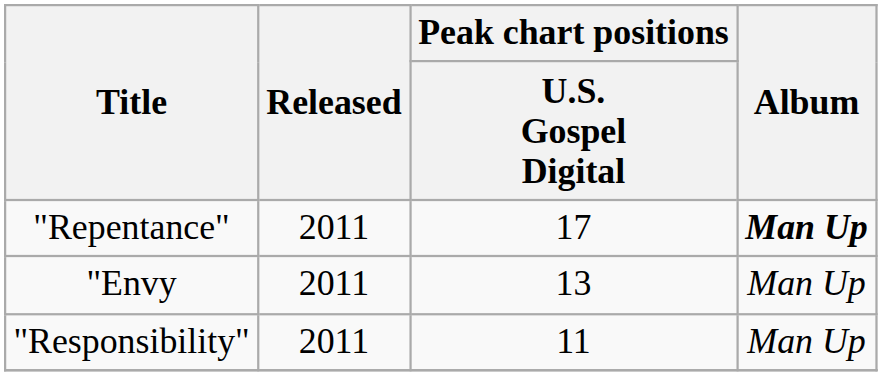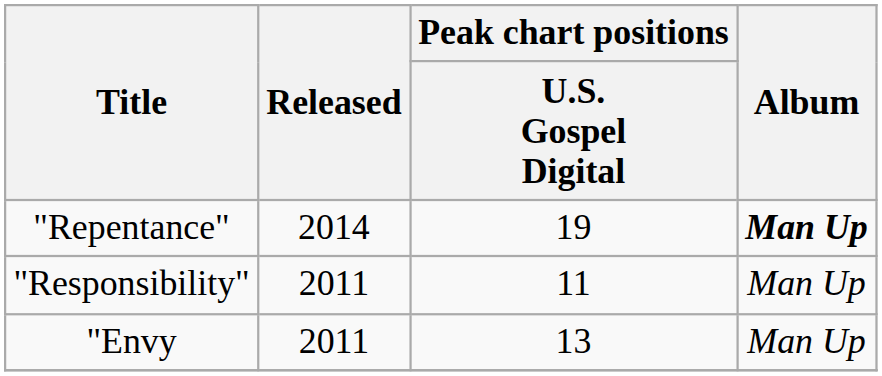"Repentance" | Released: 2011 -> 2014
"Repentance" | Peak chart positions / U.S. Gospel Digital: 17 -> 19
rows swapped: "Responsibility" <-> "Envy
